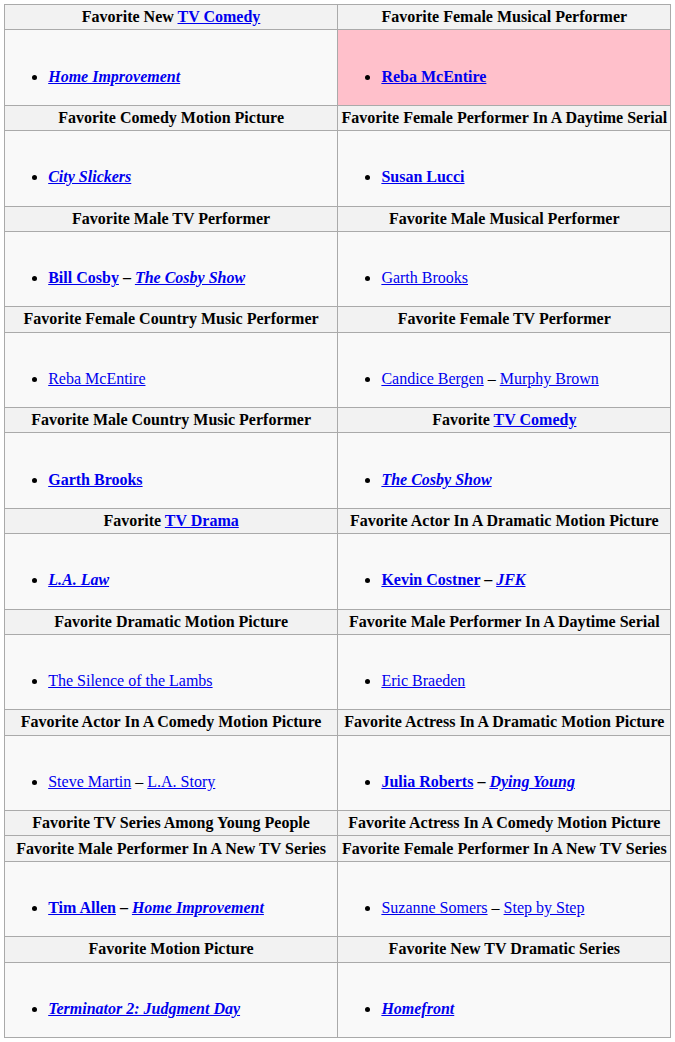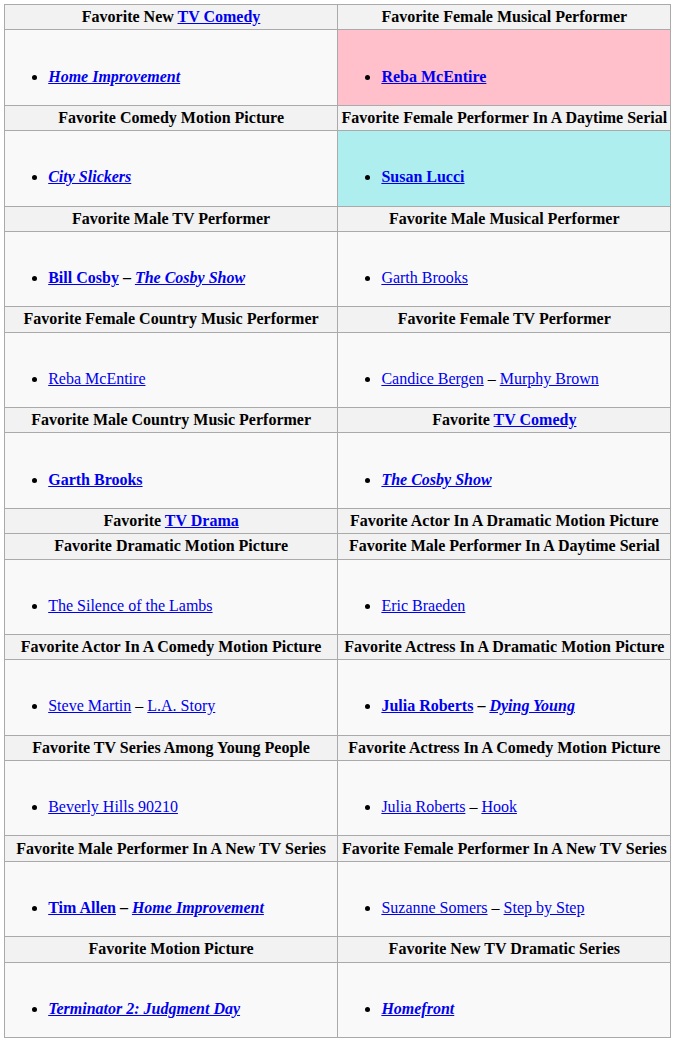City Slickers | Favorite Female Musical Performer: no background -> paleturquoise background
- row: L.A. Law | Kevin Costner – JFK
+ row: Beverly Hills 90210 | Julia Roberts – Hook
